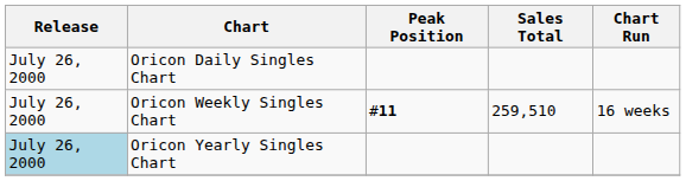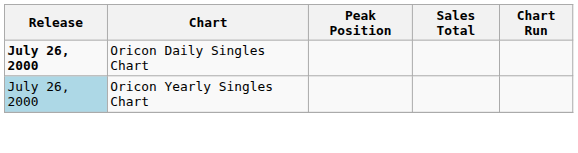Oricon Daily Singles Chart | Release: normal -> bold
- row: July 26, 2000 | Oricon Weekly Singles Chart | #11 | 259,510 | 16 weeks
